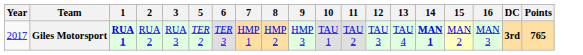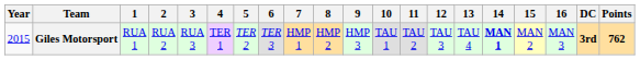+ column: 4 | TER 1
Giles Motorsport | Year: 2017 -> 2015
Giles Motorsport | 1: bold -> normal
Giles Motorsport | Points: 765 -> 762
